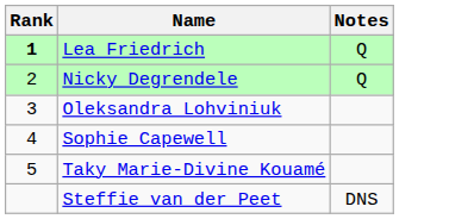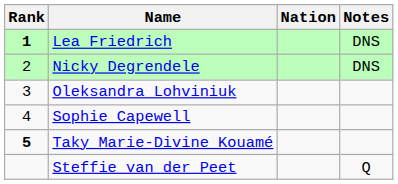+ column: Nation
Lea Friedrich | Notes: Q -> DNS
Nicky Degrendele | Notes: Q -> DNS
Taky Marie-Divine Kouamé | Rank: normal -> bold
Steffie van der Peet | Notes: DNS -> Q
